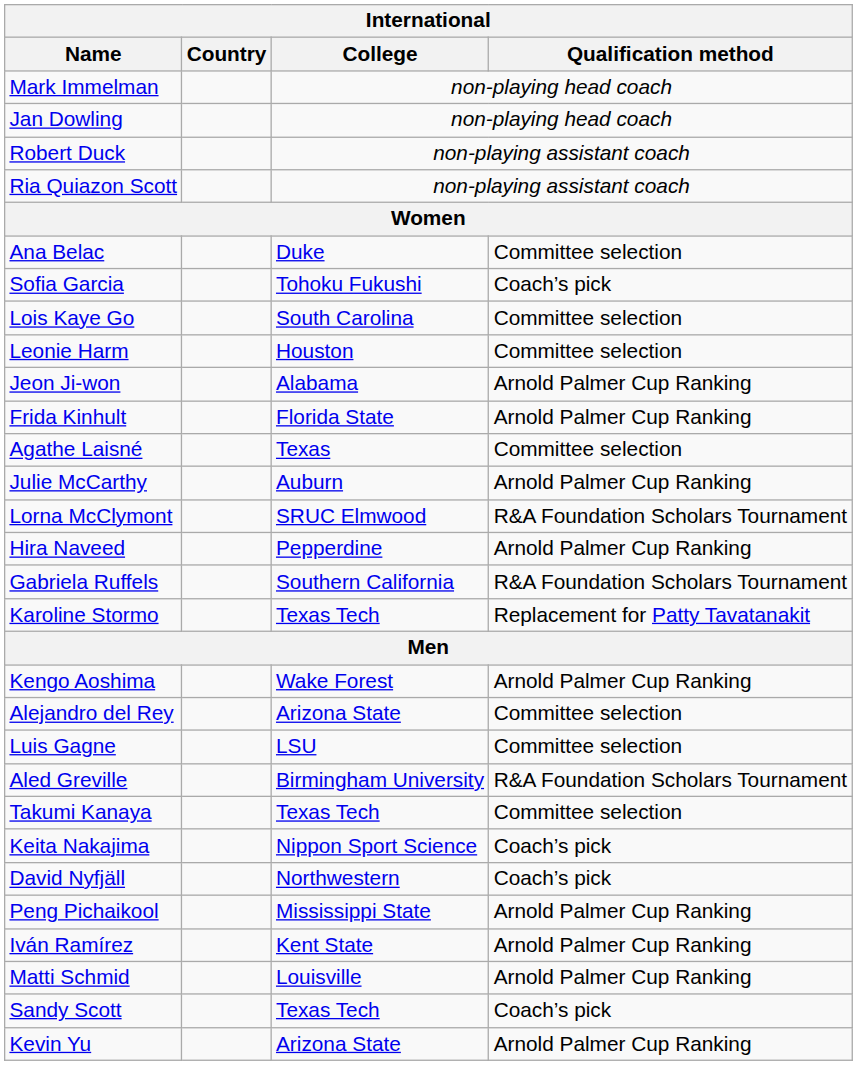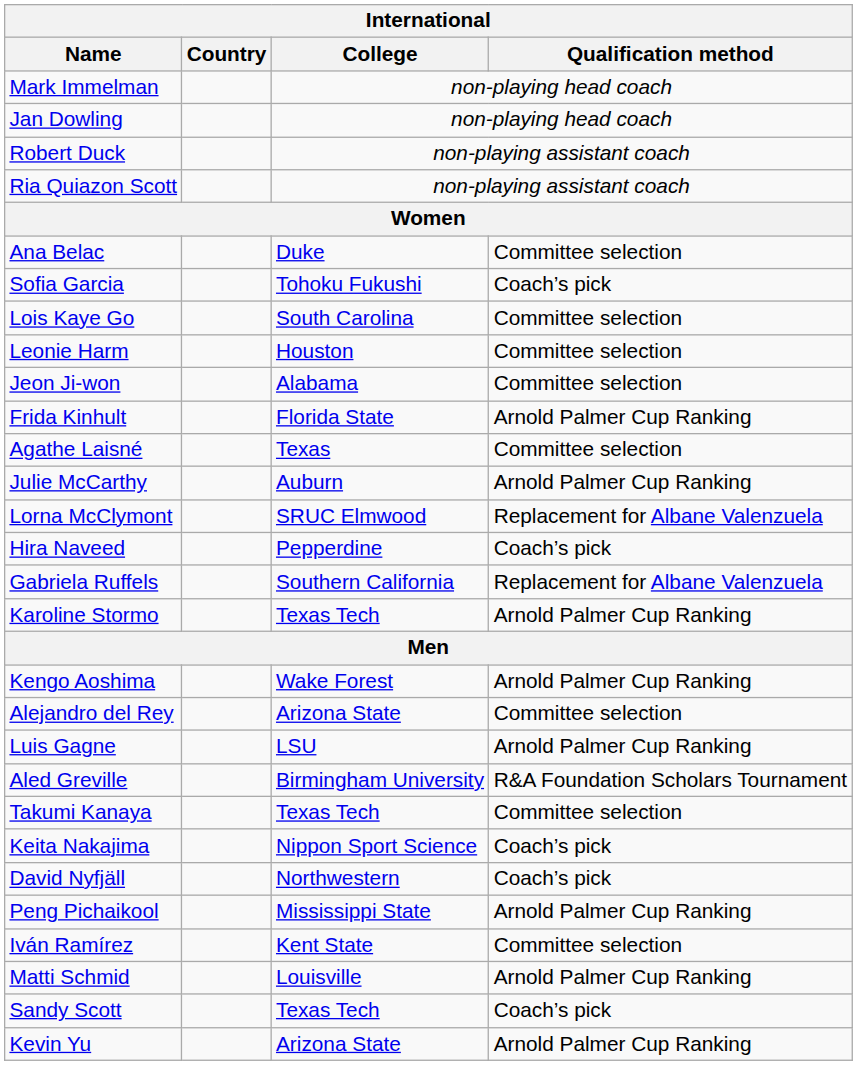Jeon Ji-won | Qualification method: Arnold Palmer Cup Ranking -> Committee selection
Lorna McClymont | Qualification method: R&A Foundation Scholars Tournament -> Replacement for Albane Valenzuela
Hira Naveed | Qualification method: Arnold Palmer Cup Ranking -> Coach’s pick
Gabriela Ruffels | Qualification method: R&A Foundation Scholars Tournament -> Replacement for Albane Valenzuela
Karoline Stormo | Qualification method: Replacement for Patty Tavatanakit -> Arnold Palmer Cup Ranking
Luis Gagne | Qualification method: Committee selection -> Arnold Palmer Cup Ranking
Iván Ramírez | Qualification method: Arnold Palmer Cup Ranking -> Committee selection
